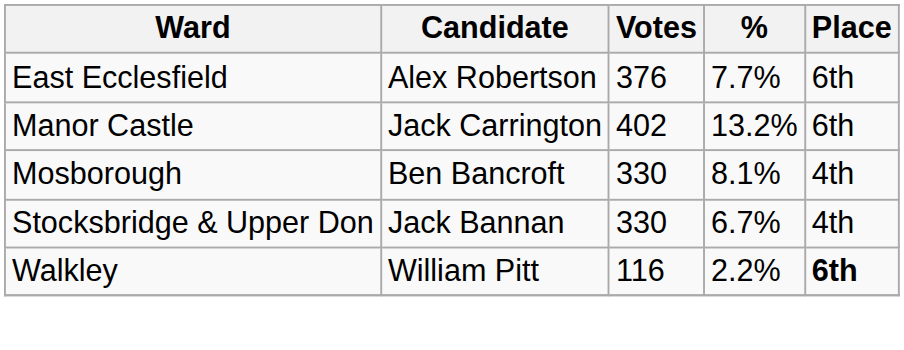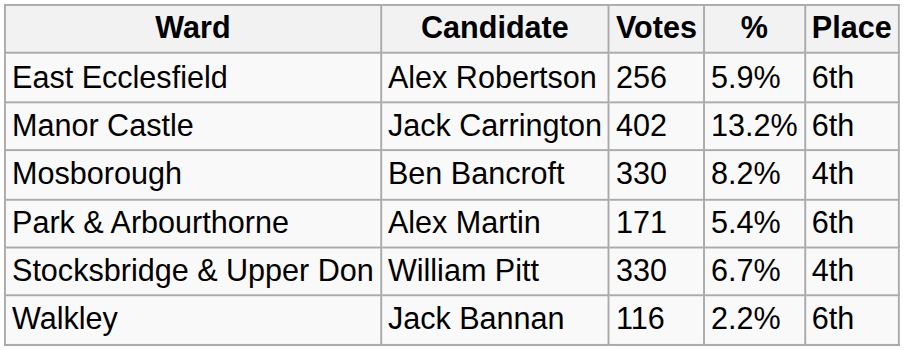East Ecclesfield | Votes: 376 -> 256
East Ecclesfield | %: 7.7% -> 5.9%
Mosborough | %: 8.1% -> 8.2%
+ row: Park & Arbourthorne | Alex Martin | 171 | 5.4% | 6th
Stocksbridge & Upper Don | Candidate: Jack Bannan -> William Pitt
Walkley | Candidate: William Pitt -> Jack Bannan
Walkley | Place: bold -> normal
